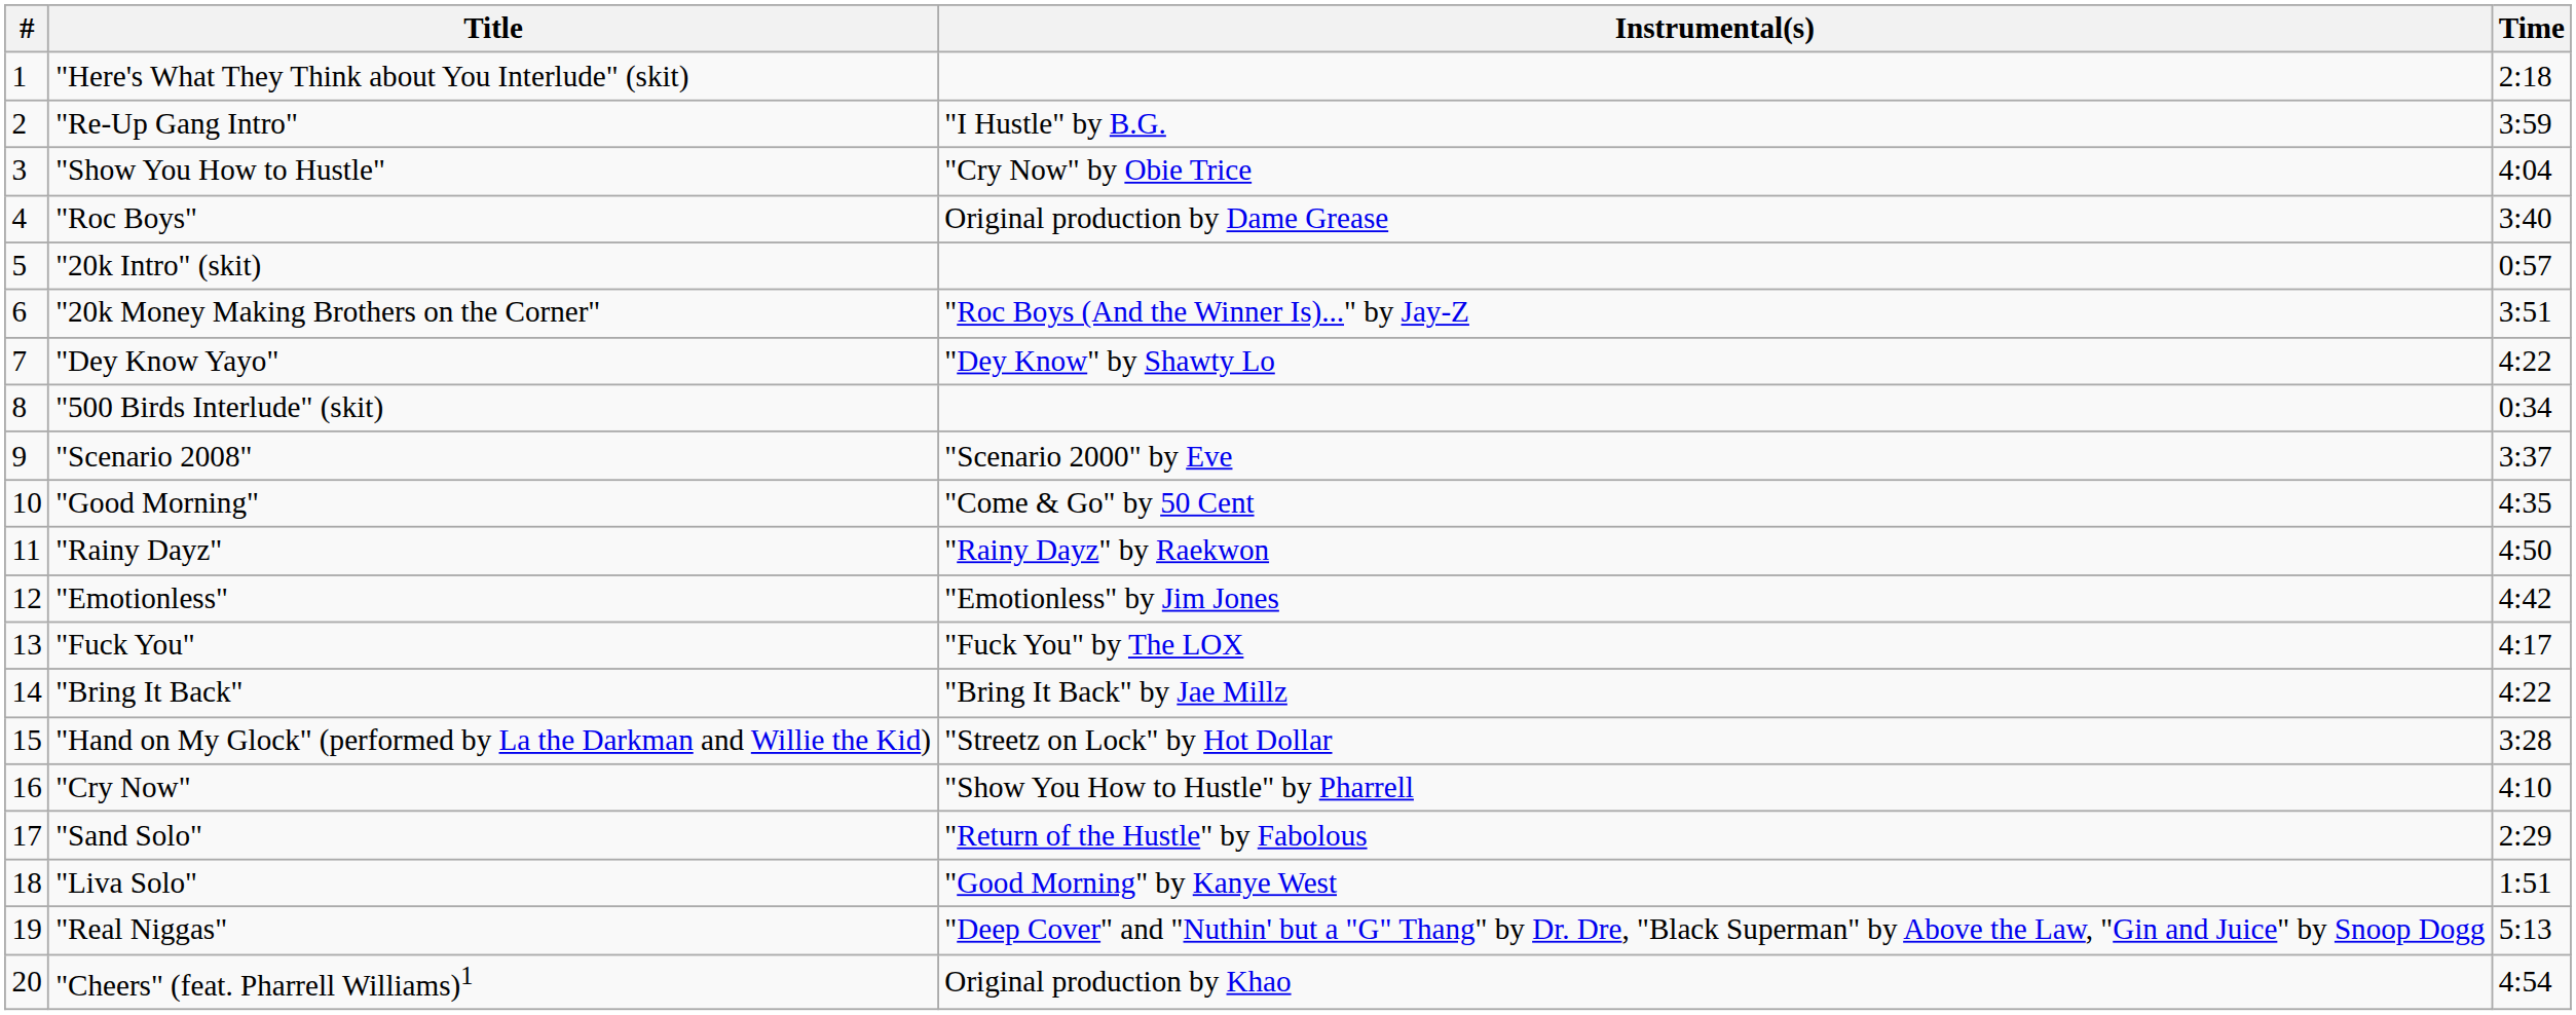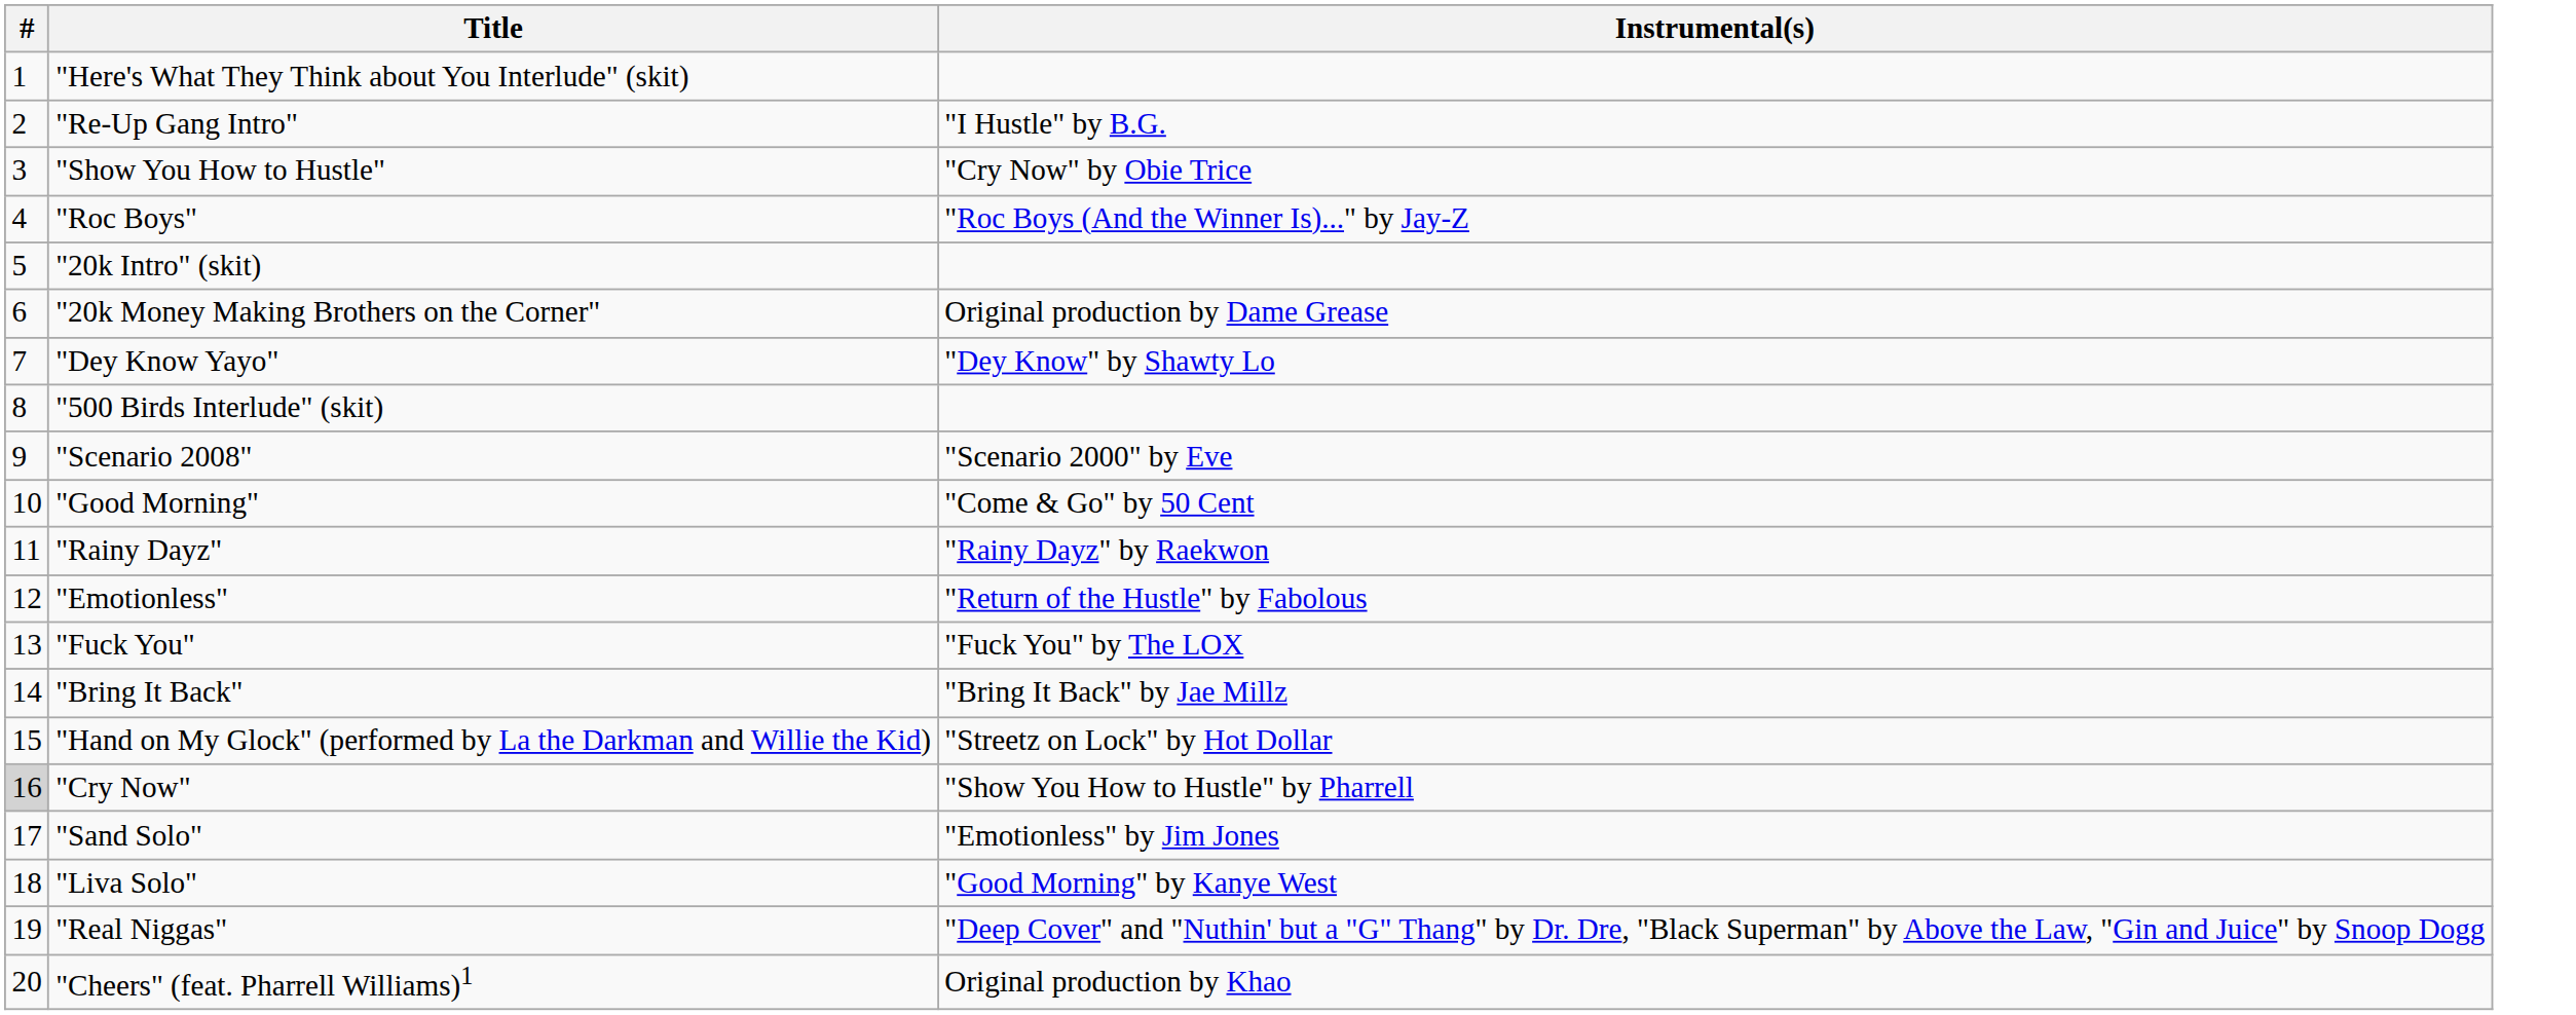- column: Time | 2:18 | 3:59 | 4:04 | 3:40 | 0:57 | 3:51 | 4:22 | 0:34 | 3:37 | 4:35 | 4:50 | 4:42 | 4:17 | 4:22 | 3:28 | 4:10 | 2:29 | 1:51 | 5:13 | 4:54
"Roc Boys" | Instrumental(s): Original production by Dame Grease -> "Roc Boys (And the Winner Is)..." by Jay-Z
"20k Money Making Brothers on the Corner" | Instrumental(s): "Roc Boys (And the Winner Is)..." by Jay-Z -> Original production by Dame Grease
"Emotionless" | Instrumental(s): "Emotionless" by Jim Jones -> "Return of the Hustle" by Fabolous
"Cry Now" | #: no background -> lightgrey background
"Sand Solo" | Instrumental(s): "Return of the Hustle" by Fabolous -> "Emotionless" by Jim Jones
